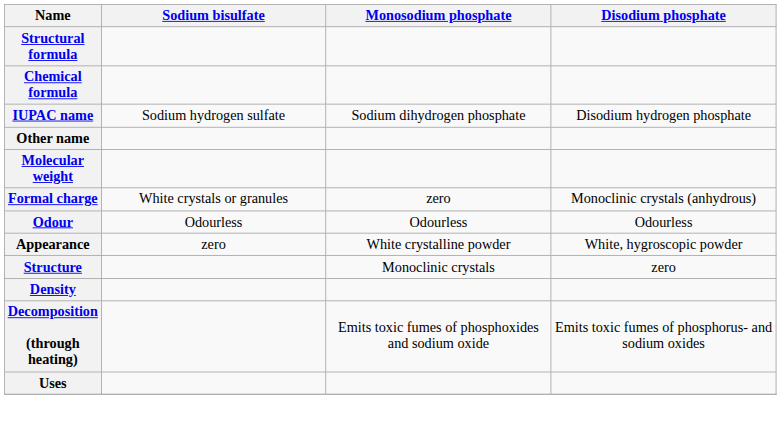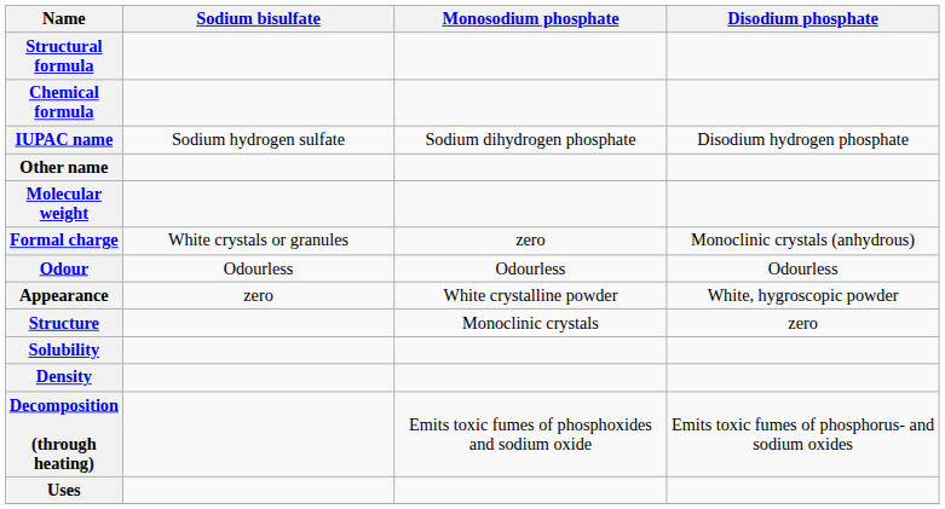+ row: Solubility
